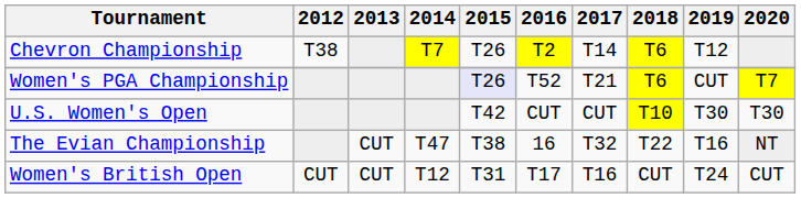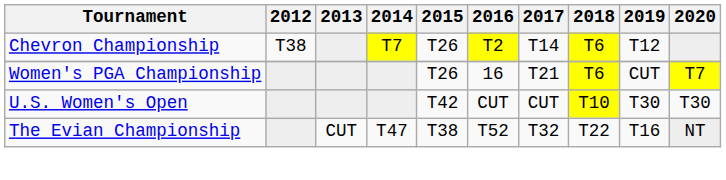Women's PGA Championship | 2015: lavender background -> no background
Women's PGA Championship | 2016: T52 -> 16
The Evian Championship | 2016: 16 -> T52
- row: Women's British Open | CUT | CUT | T12 | T31 | T17 | T16 | CUT | T24 | CUT
